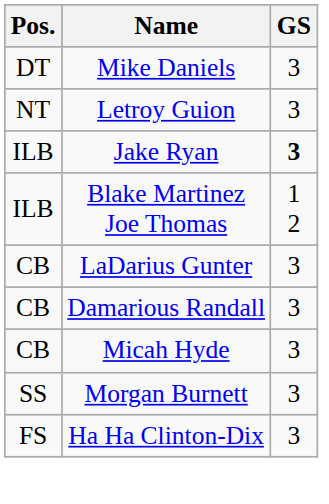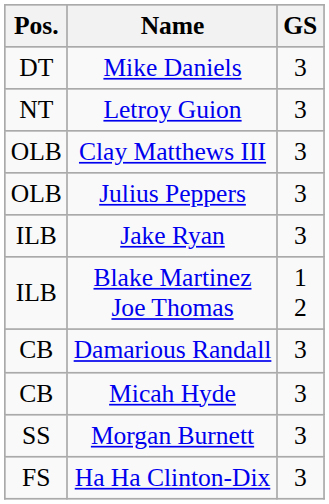+ row: OLB | Clay Matthews III | 3
+ row: OLB | Julius Peppers | 3
Jake Ryan | GS: bold -> normal
- row: CB | LaDarius Gunter | 3
